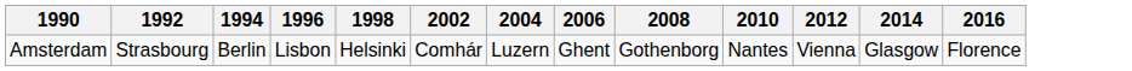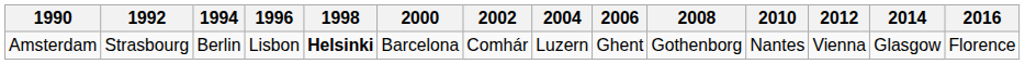+ column: 2000 | Barcelona
Amsterdam | 1998: normal -> bold
